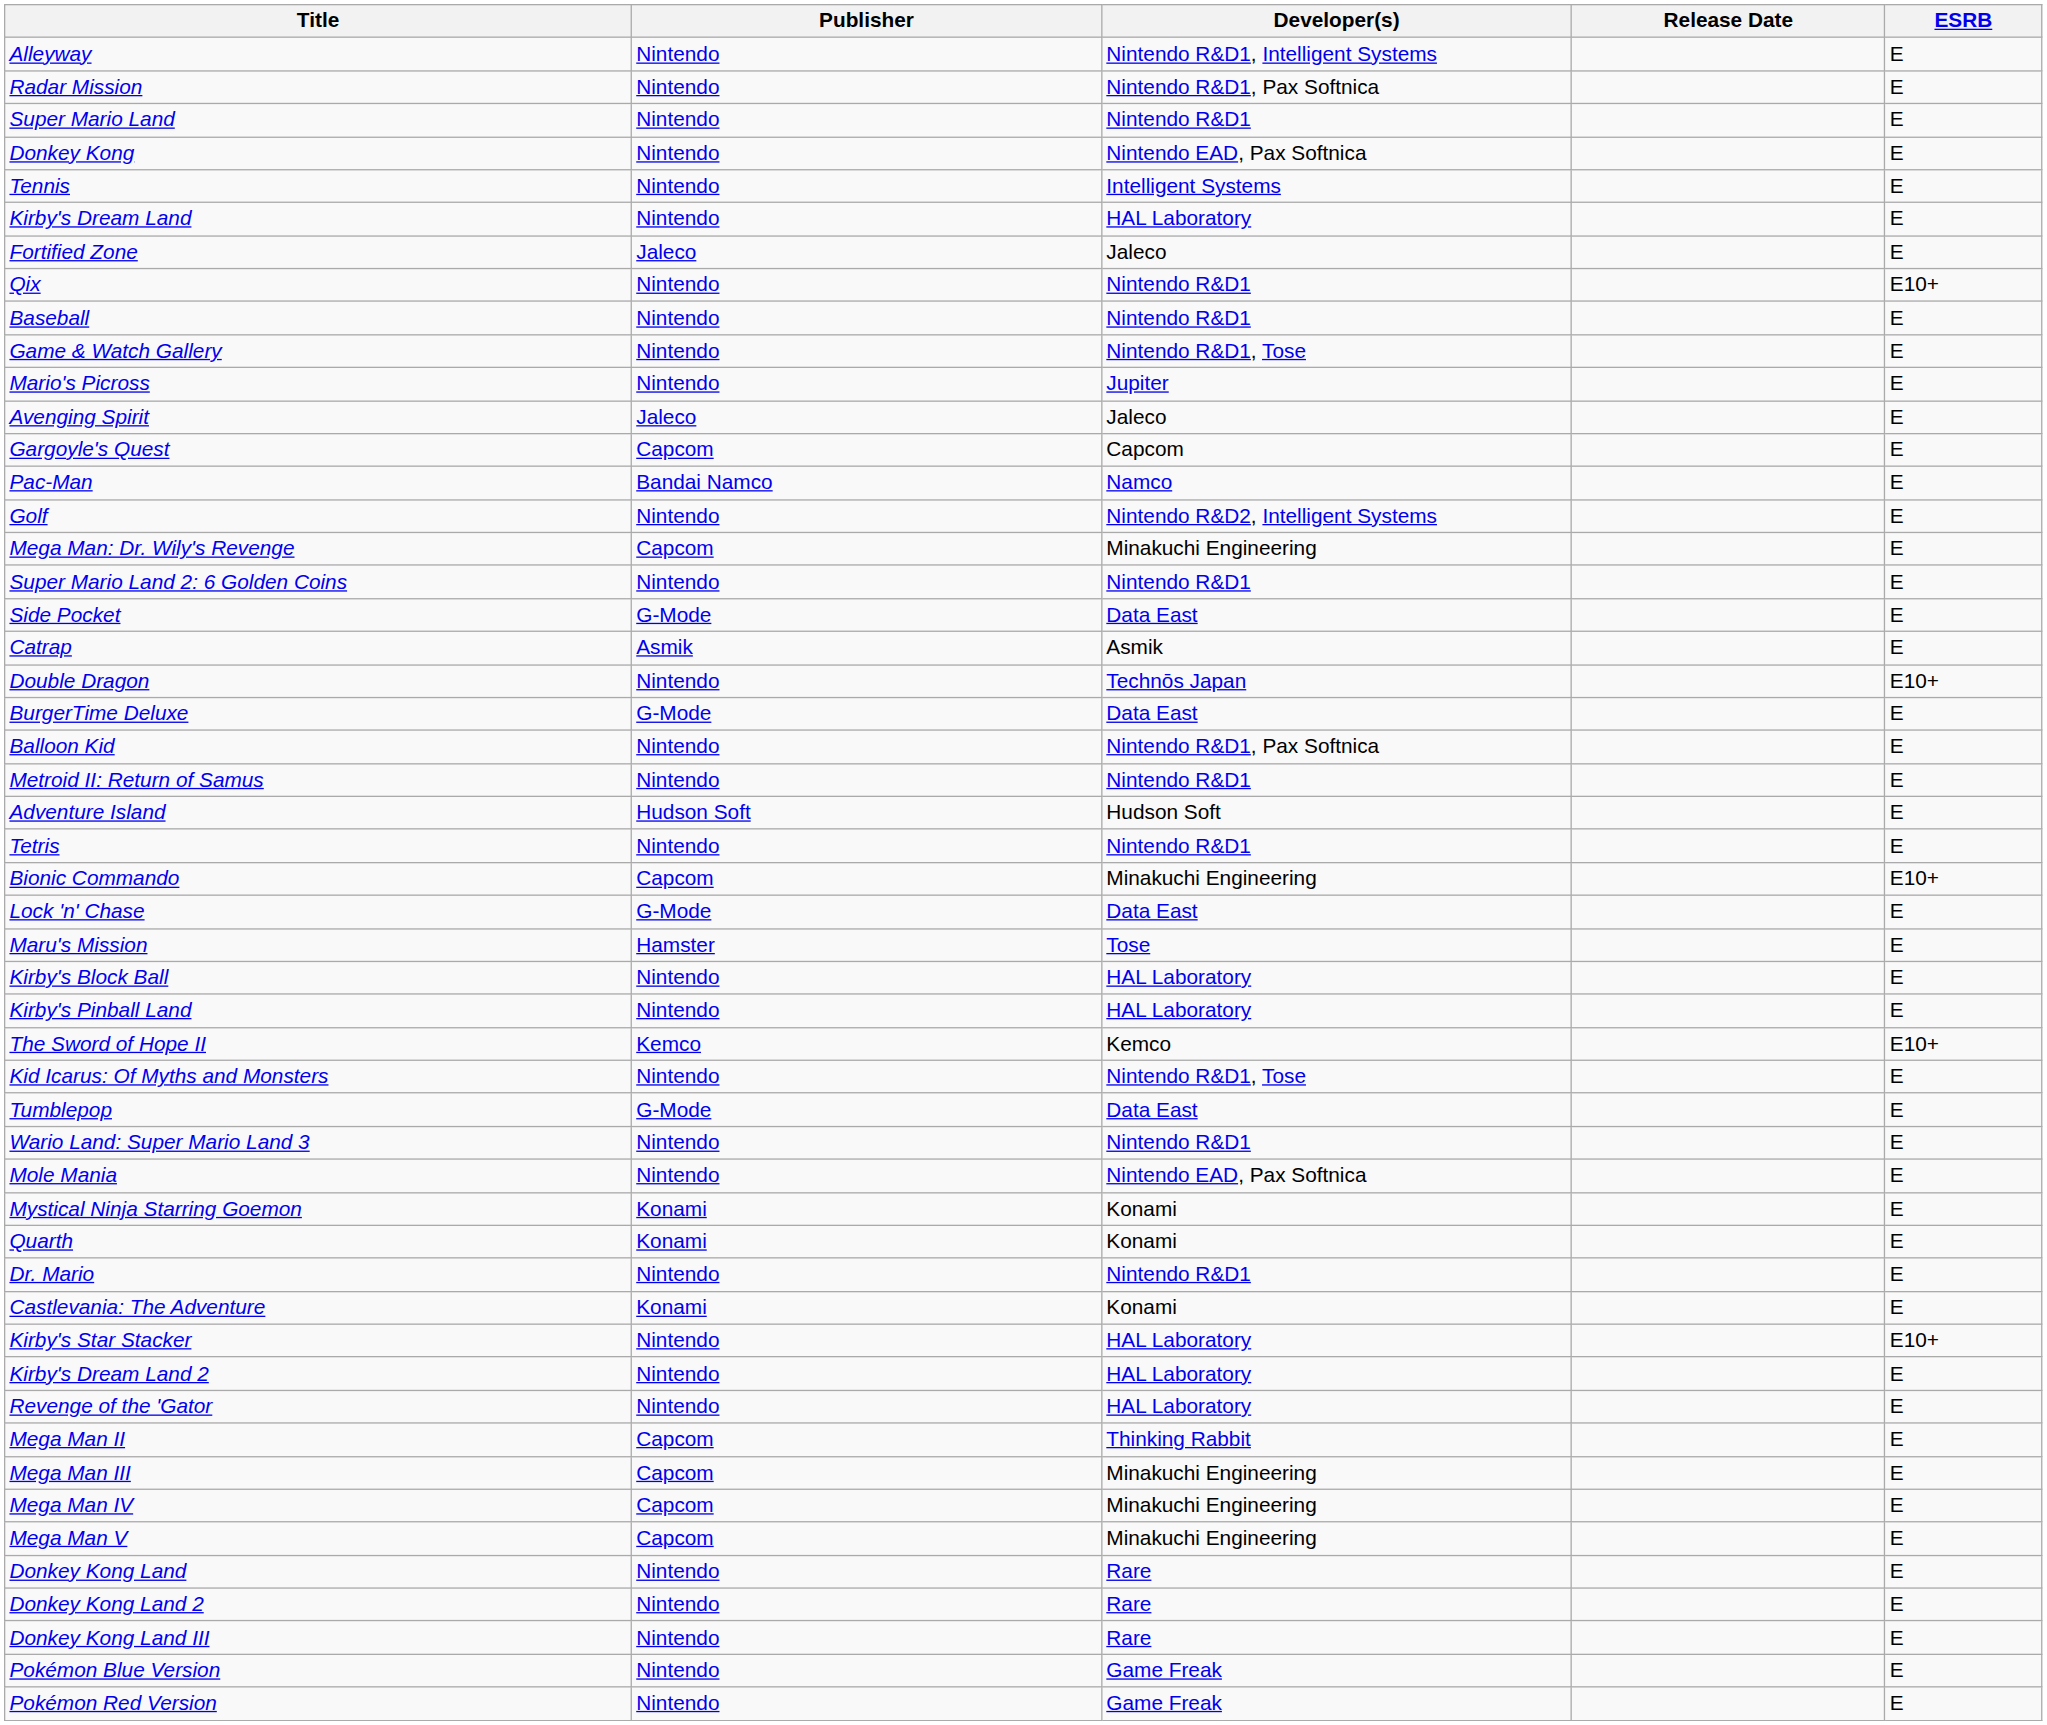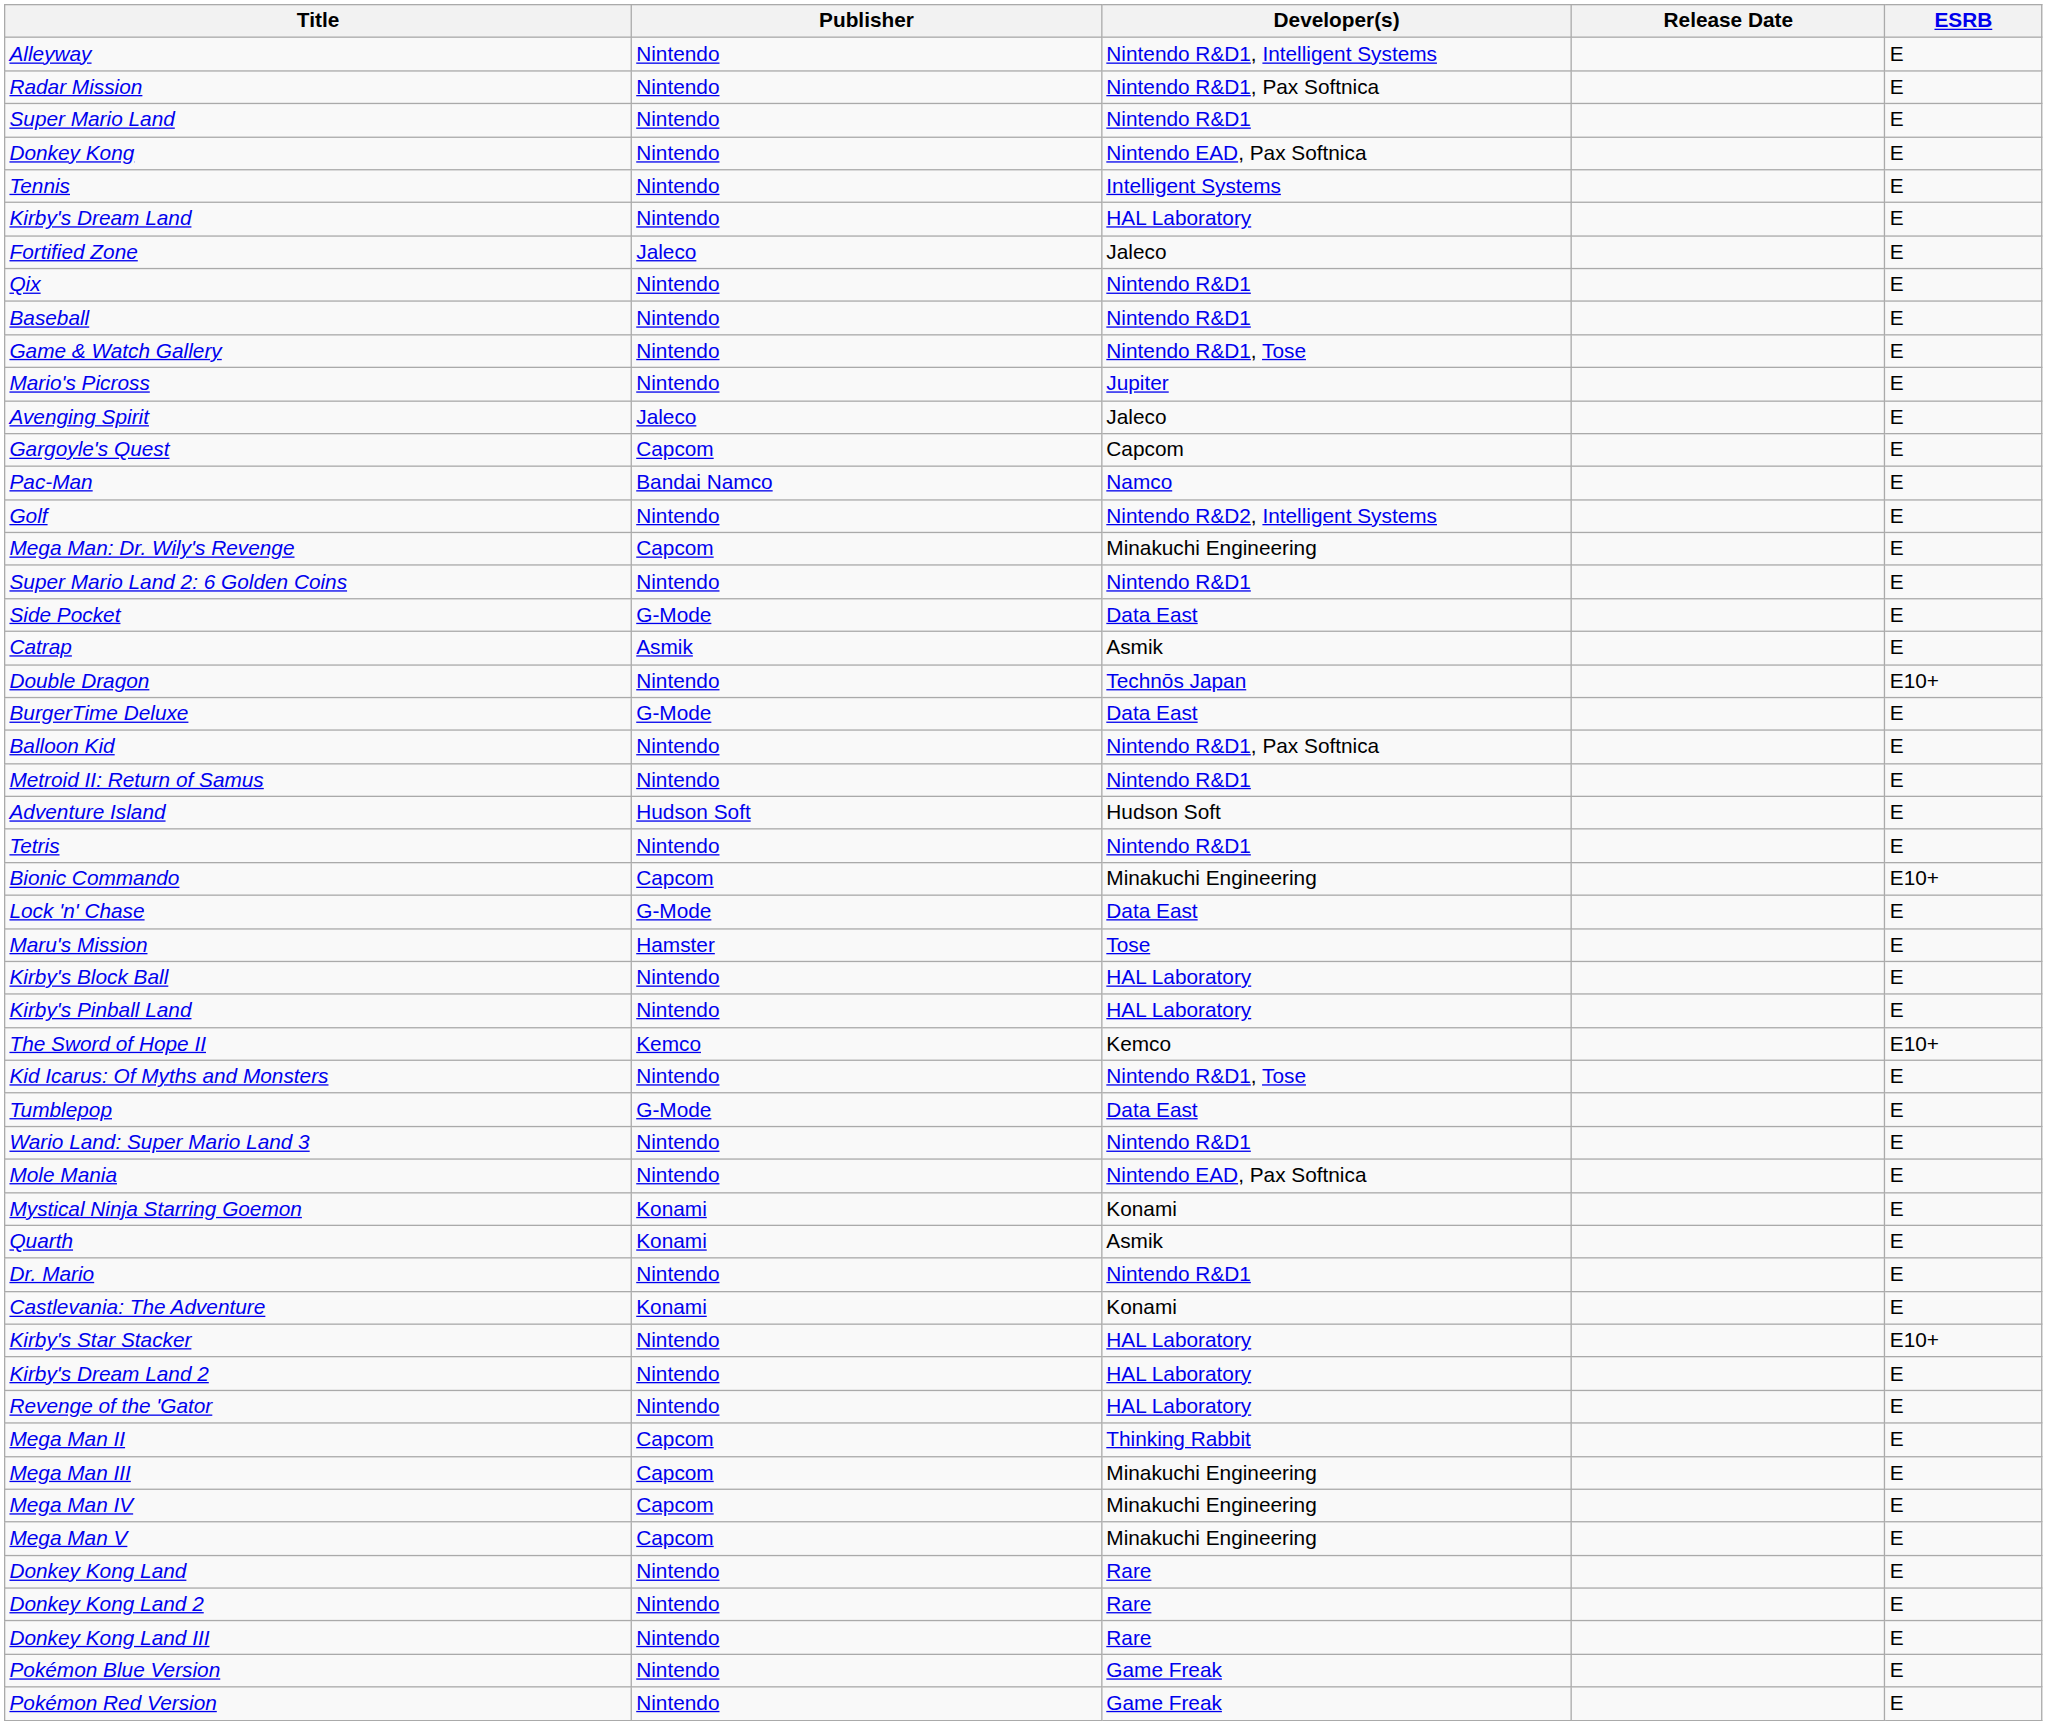Qix | ESRB: E10+ -> E
Quarth | Developer(s): Konami -> Asmik
